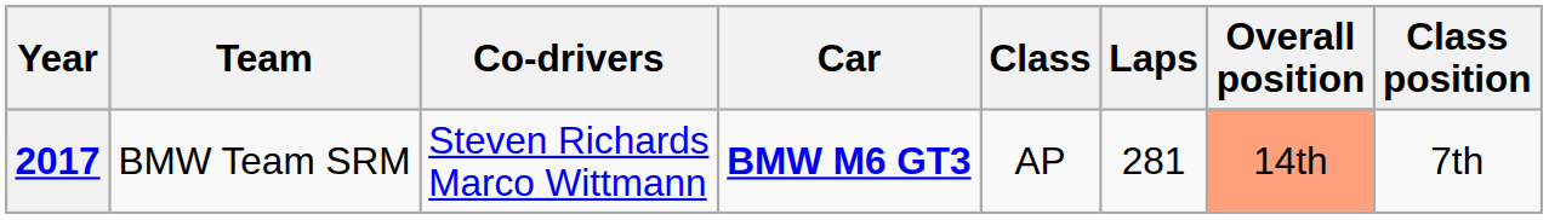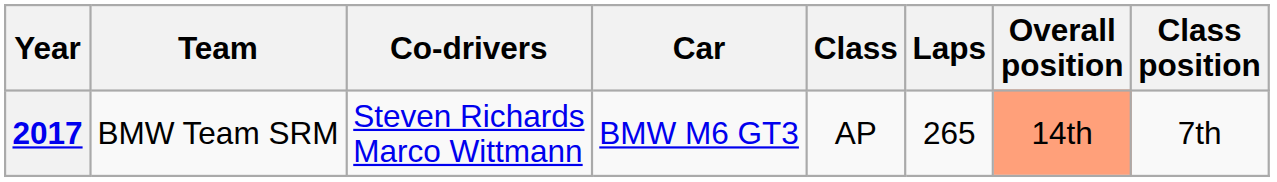2017 | Car: bold -> normal
2017 | Laps: 281 -> 265
